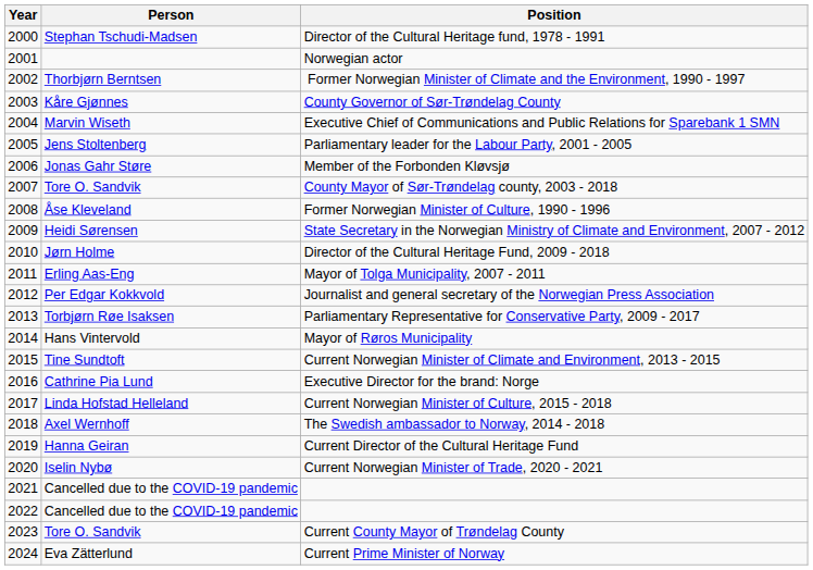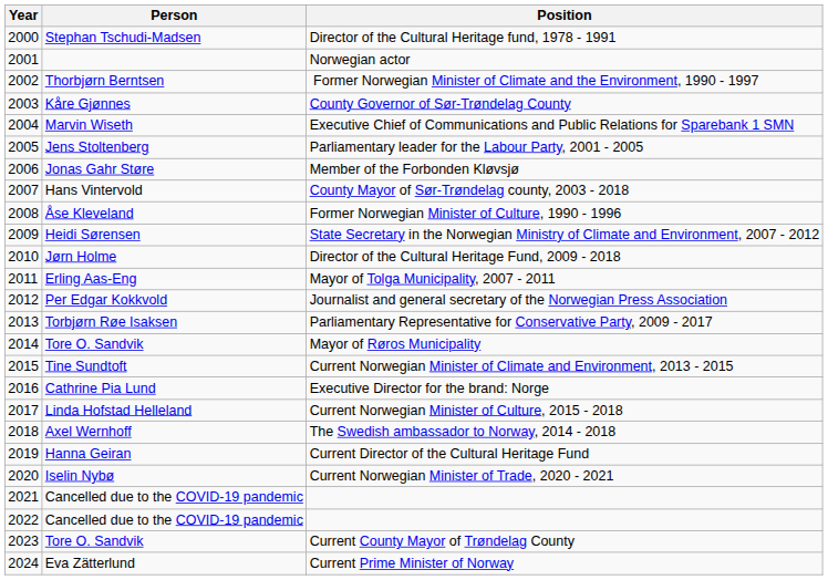County Mayor of Sør-Trøndelag county, 2003 - 2018 | Person: Tore O. Sandvik -> Hans Vintervold
Mayor of Røros Municipality | Person: Hans Vintervold -> Tore O. Sandvik
